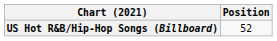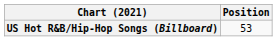US Hot R&B/Hip-Hop Songs (Billboard) | Position: 52 -> 53
